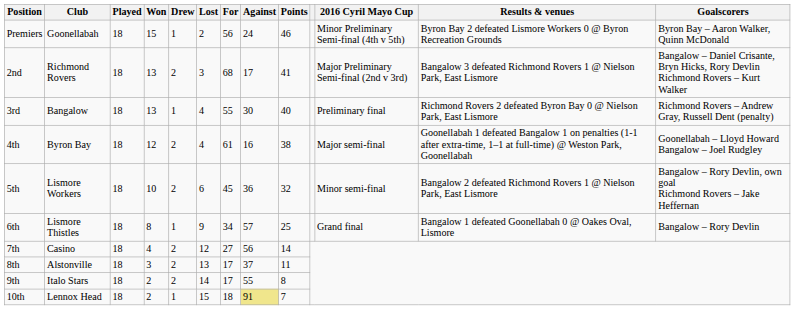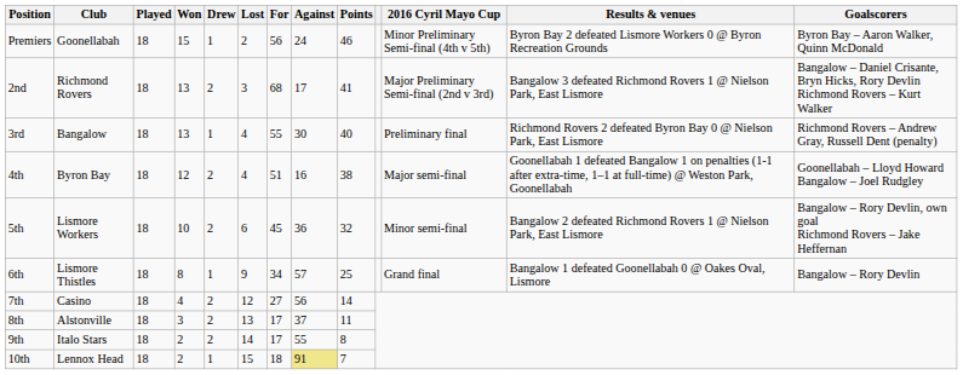4th | For: 61 -> 51
